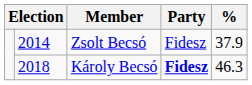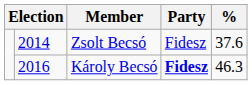Zsolt Becsó | %: 37.9 -> 37.6
Károly Becsó | column 2: 2018 -> 2016
